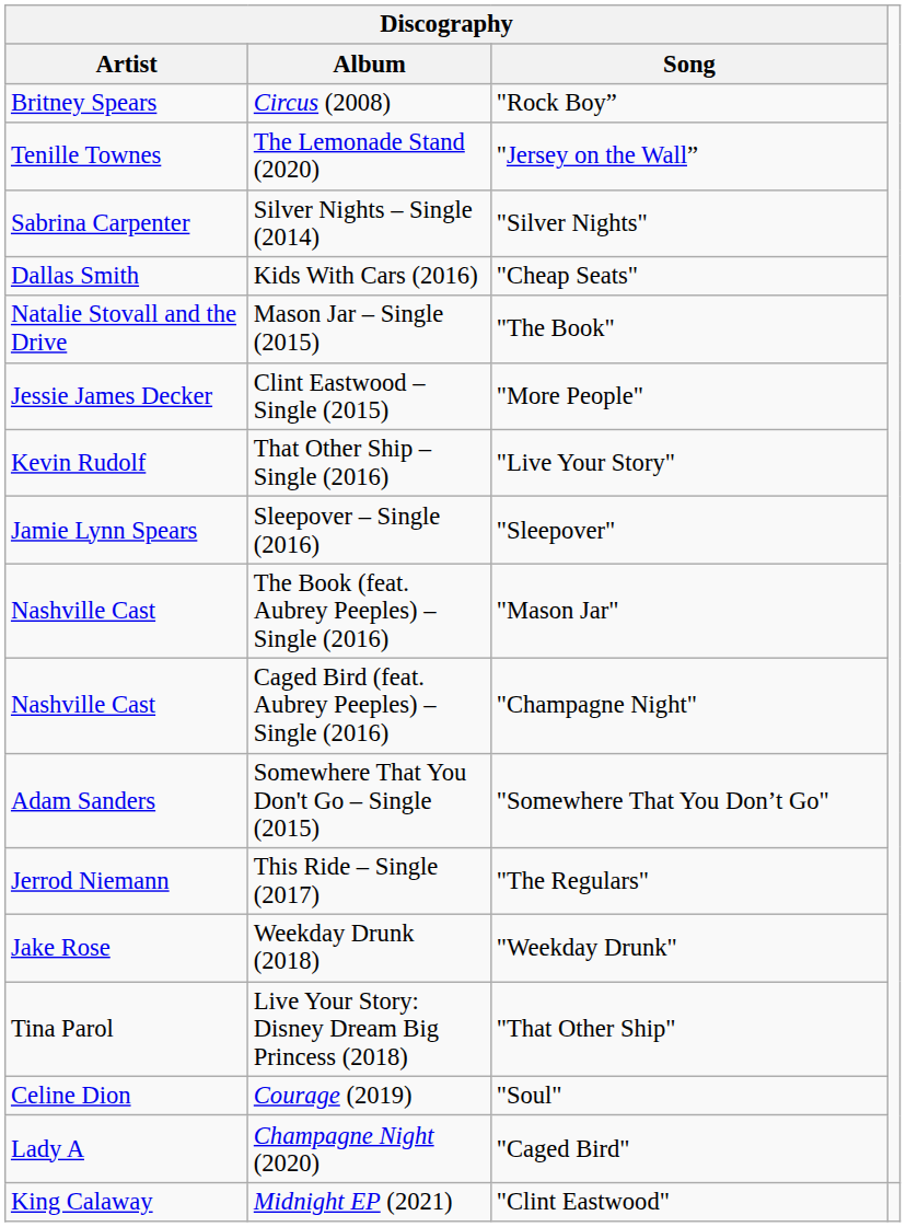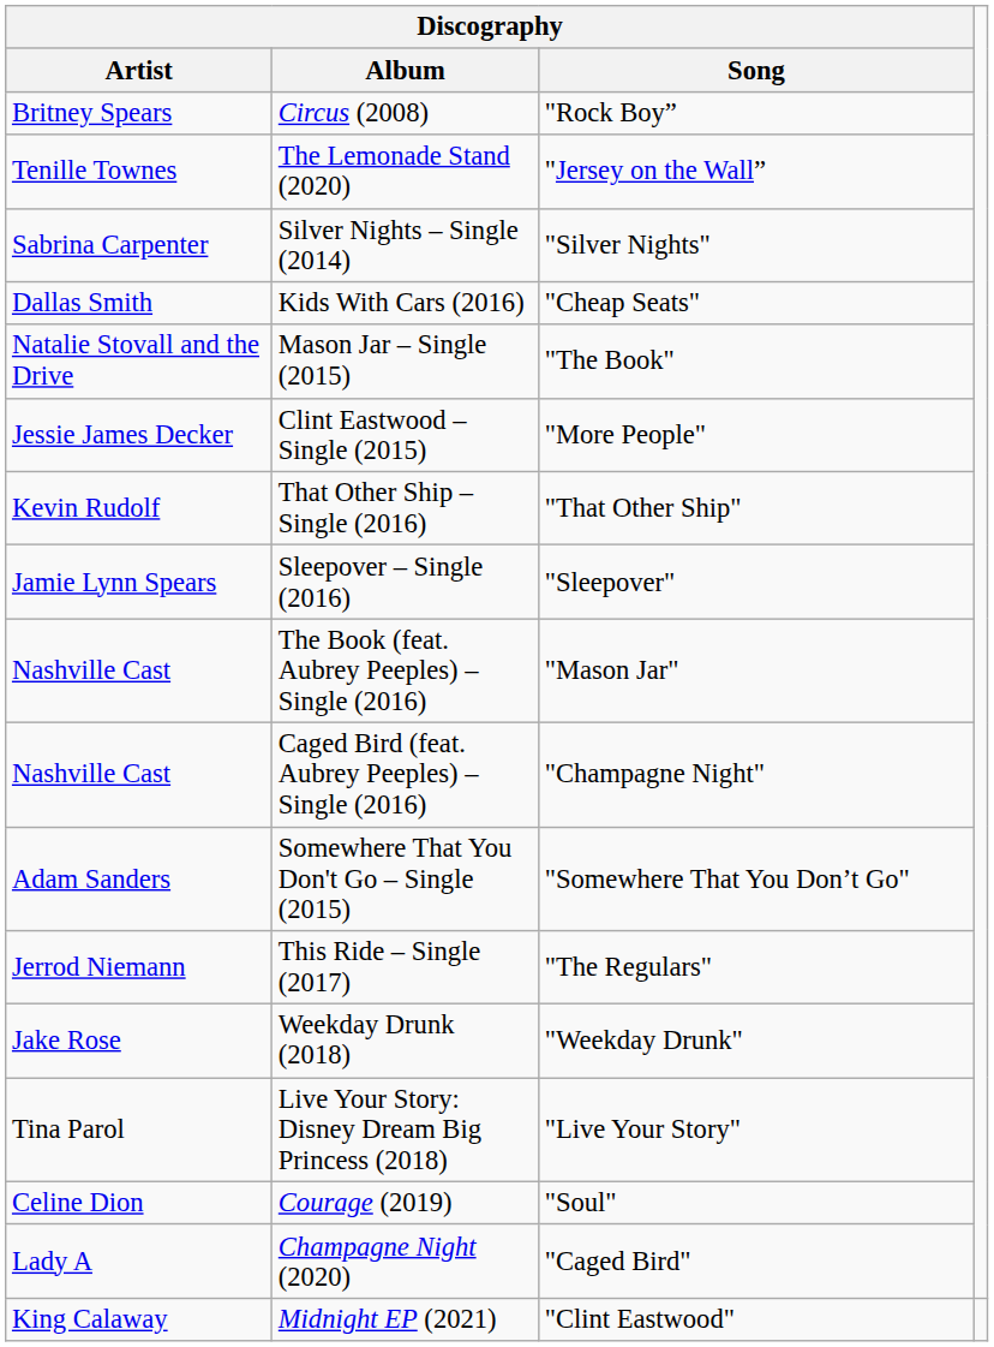That Other Ship – Single (2016) | Discography / Song: "Live Your Story" -> "That Other Ship"
Live Your Story: Disney Dream Big Princess (2018) | Discography / Song: "That Other Ship" -> "Live Your Story"
